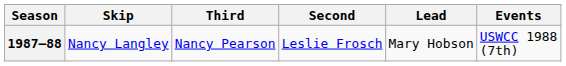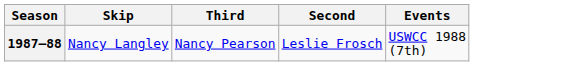- column: Lead | Mary Hobson
